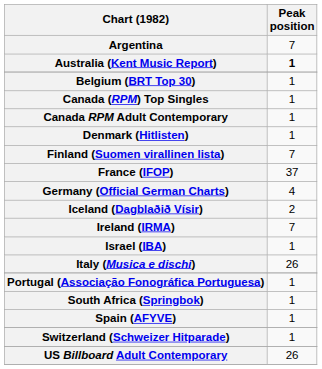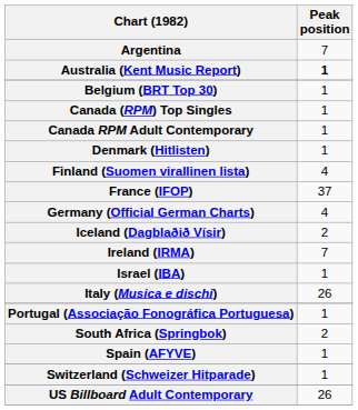Finland (Suomen virallinen lista) | Peak position: 7 -> 4
South Africa (Springbok) | Peak position: 1 -> 2
